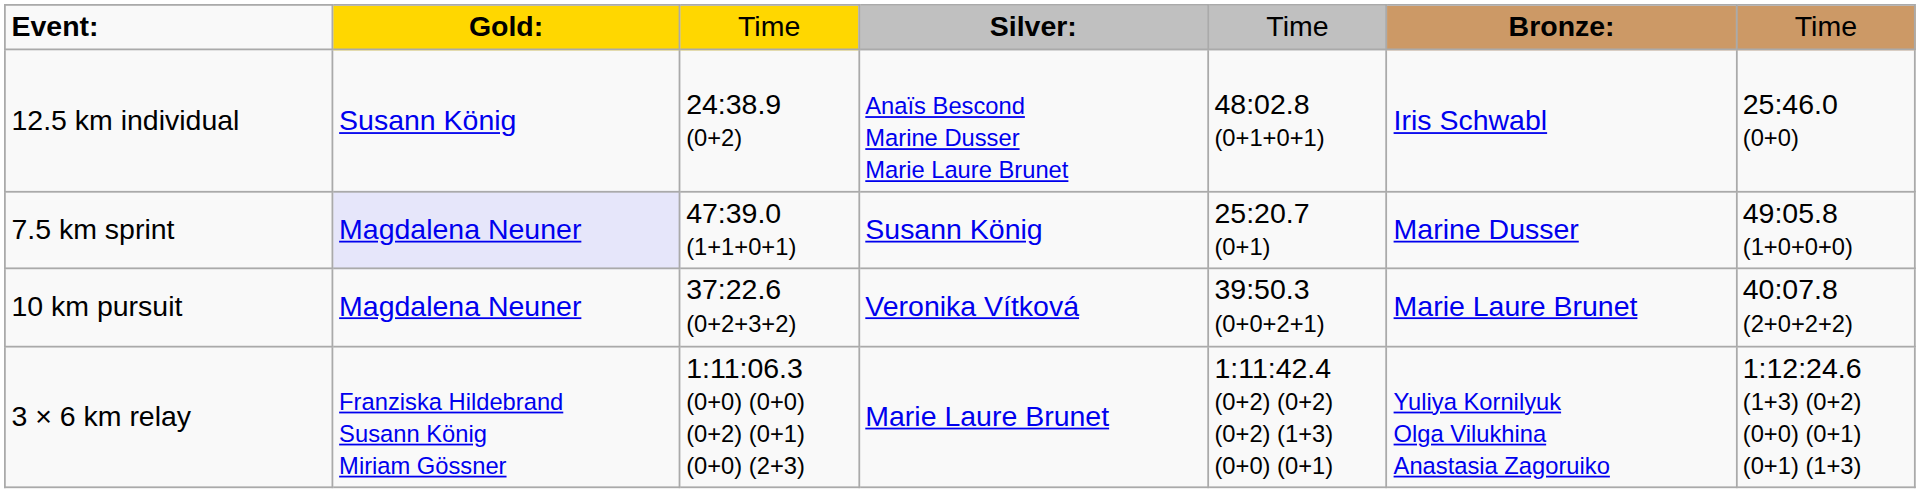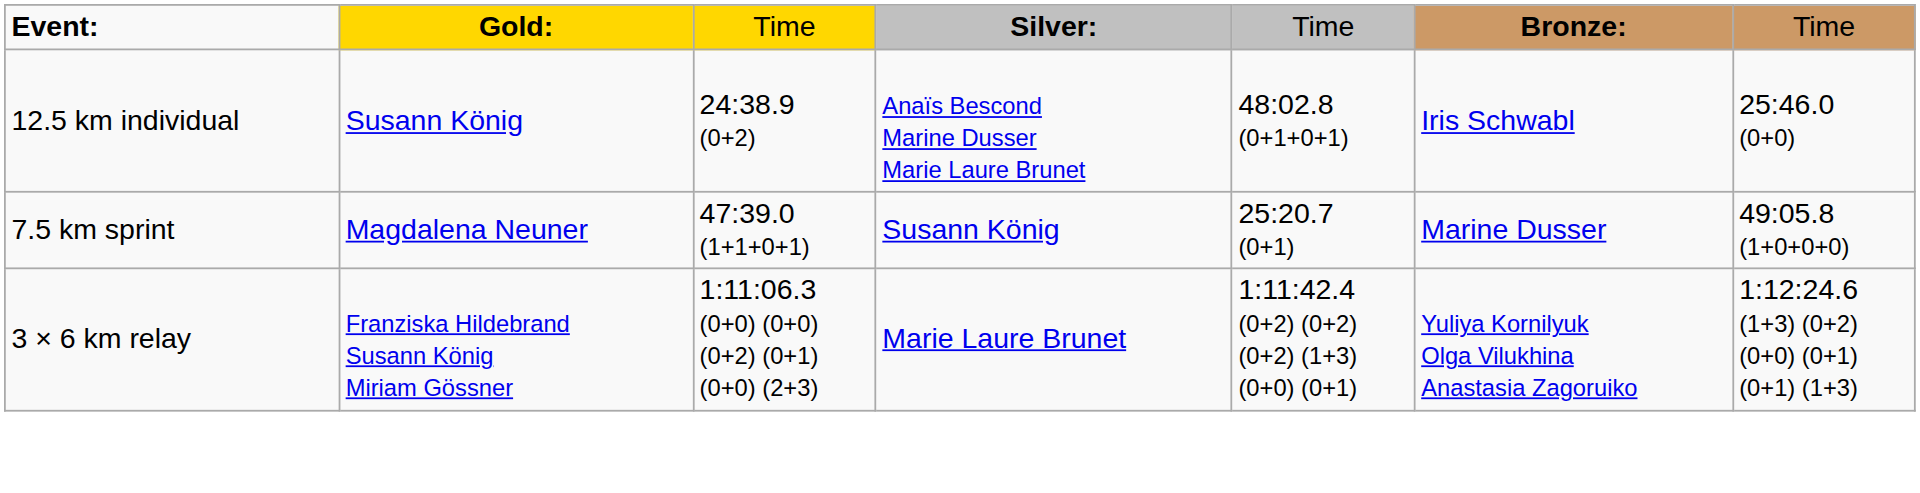7.5 km sprint | column 2: lavender background -> no background
- row: 10 km pursuit | Magdalena Neuner | 37:22.6 (0+2+3+2) | Veronika Vítková | 39:50.3 (0+0+2+1) | Marie Laure Brunet | 40:07.8 (2+0+2+2)
